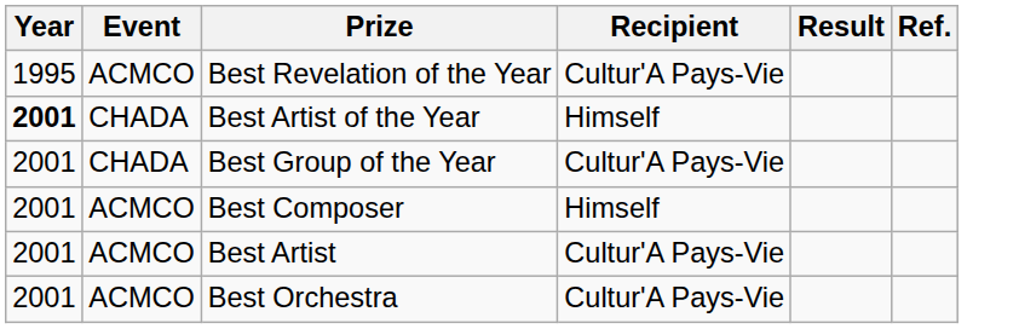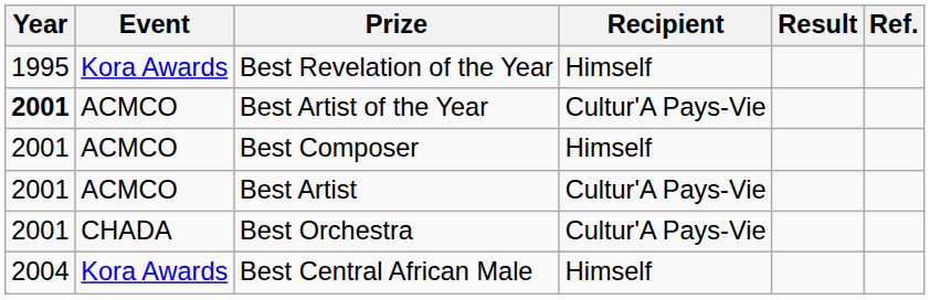Best Revelation of the Year | Event: ACMCO -> Kora Awards
Best Revelation of the Year | Recipient: Cultur'A Pays-Vie -> Himself
Best Artist of the Year | Event: CHADA -> ACMCO
Best Artist of the Year | Recipient: Himself -> Cultur'A Pays-Vie
- row: 2001 | CHADA | Best Group of the Year | Cultur'A Pays-Vie
Best Orchestra | Event: ACMCO -> CHADA
+ row: 2004 | Kora Awards | Best Central African Male | Himself
